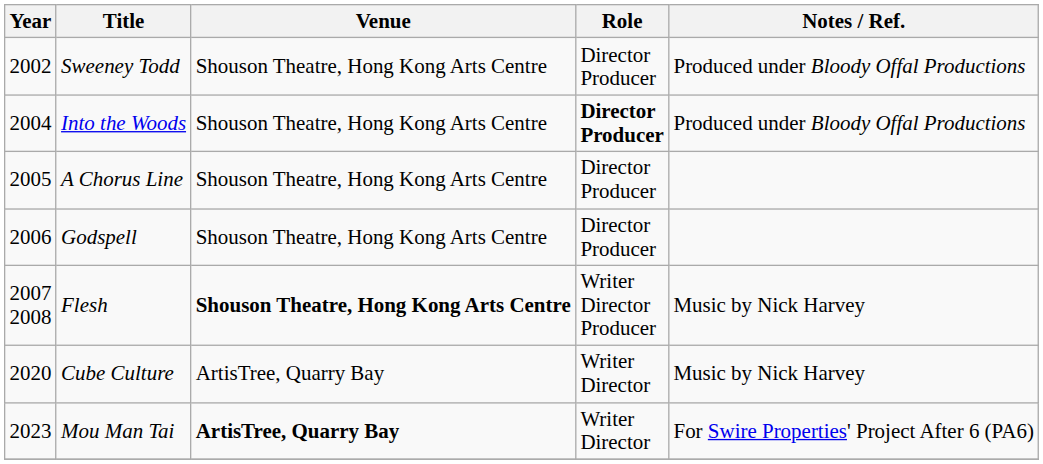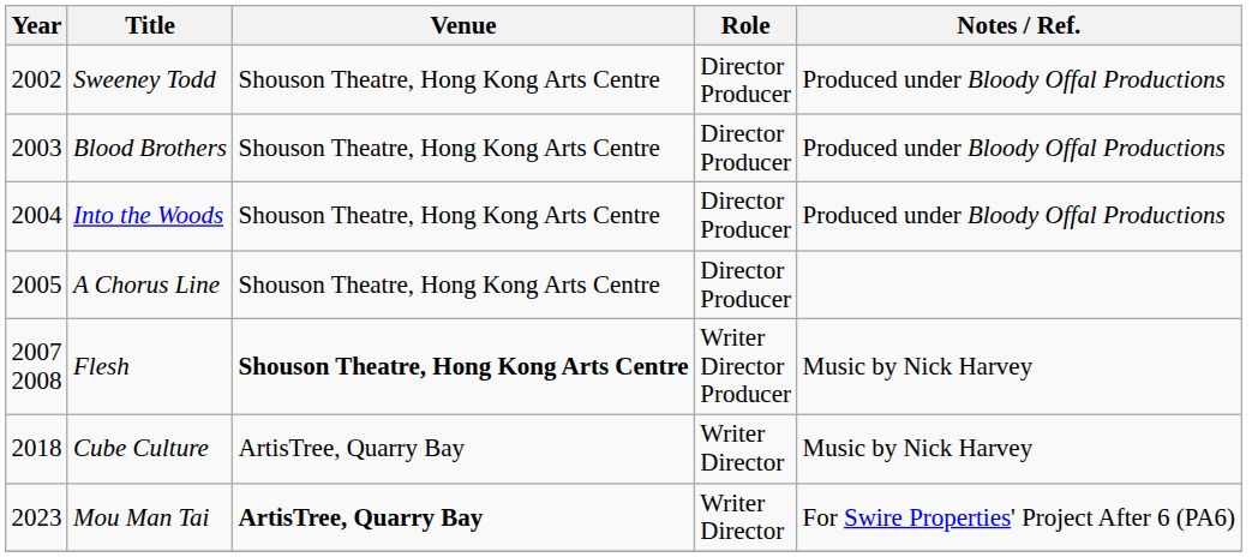+ row: 2003 | Blood Brothers | Shouson Theatre, Hong Kong Arts Centre | Director Producer | Produced under Bloody Offal Productions
Into the Woods | Role: bold -> normal
- row: 2006 | Godspell | Shouson Theatre, Hong Kong Arts Centre | Director Producer
Cube Culture | Year: 2020 -> 2018
